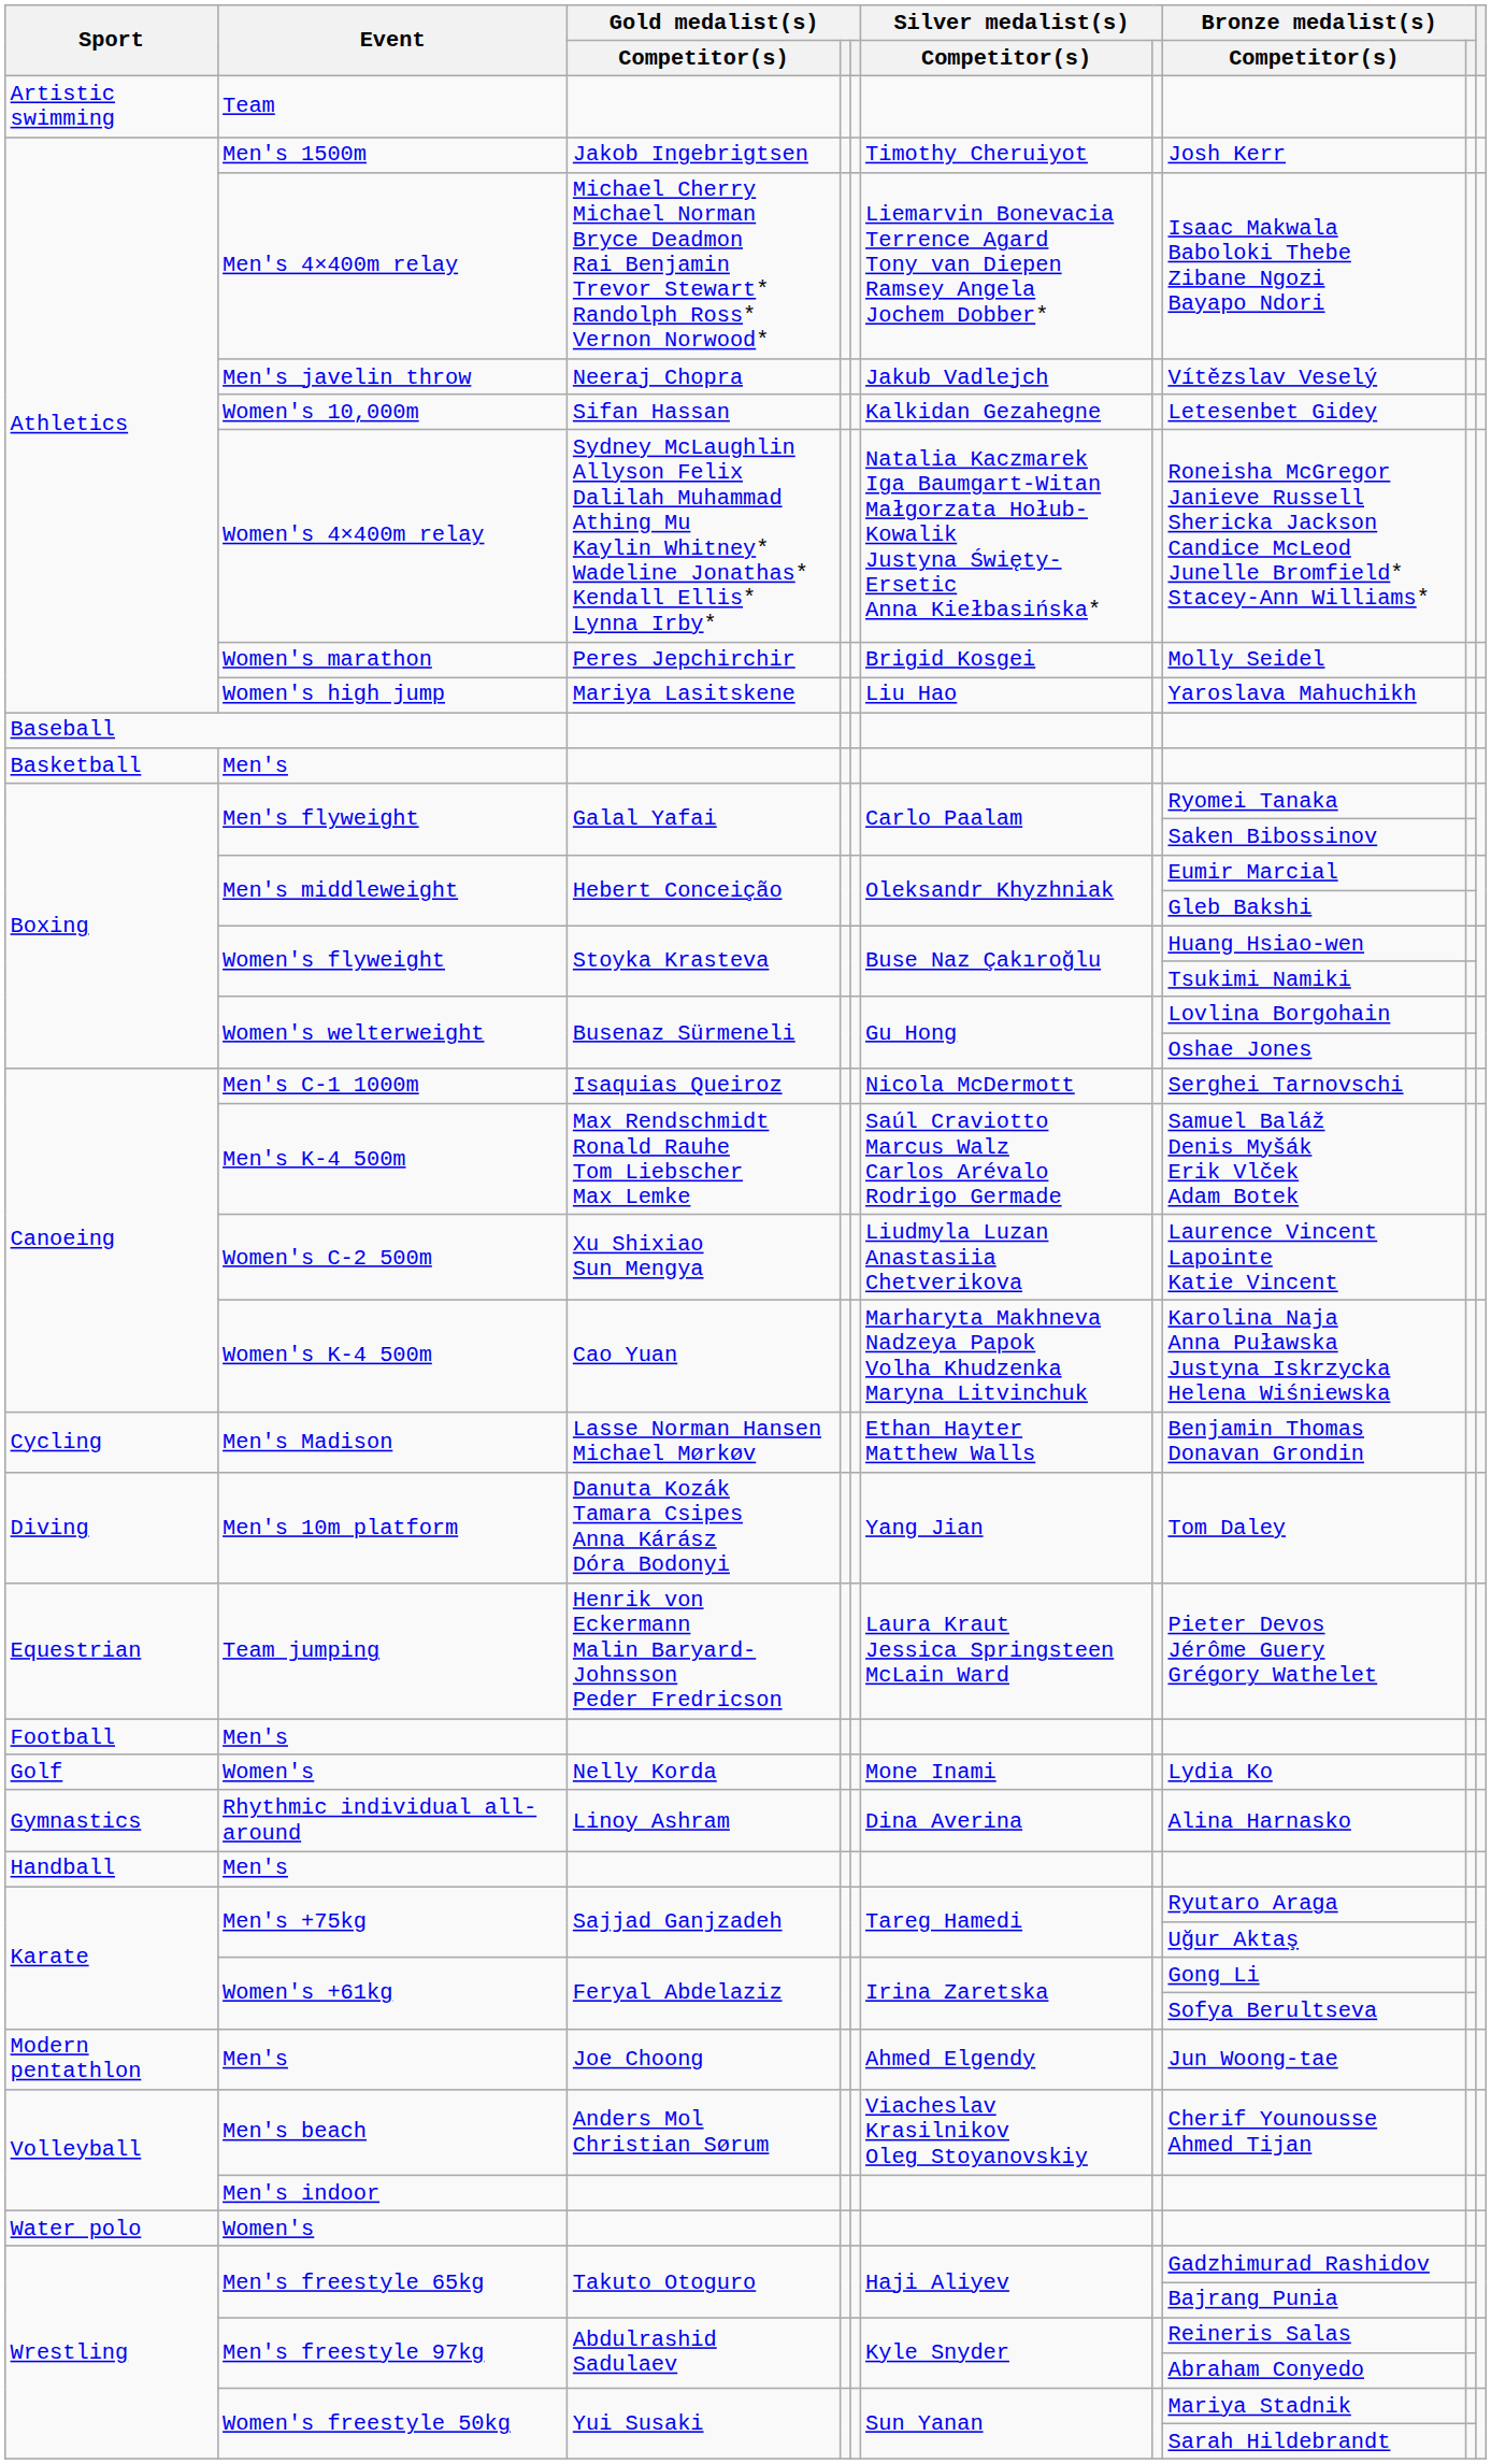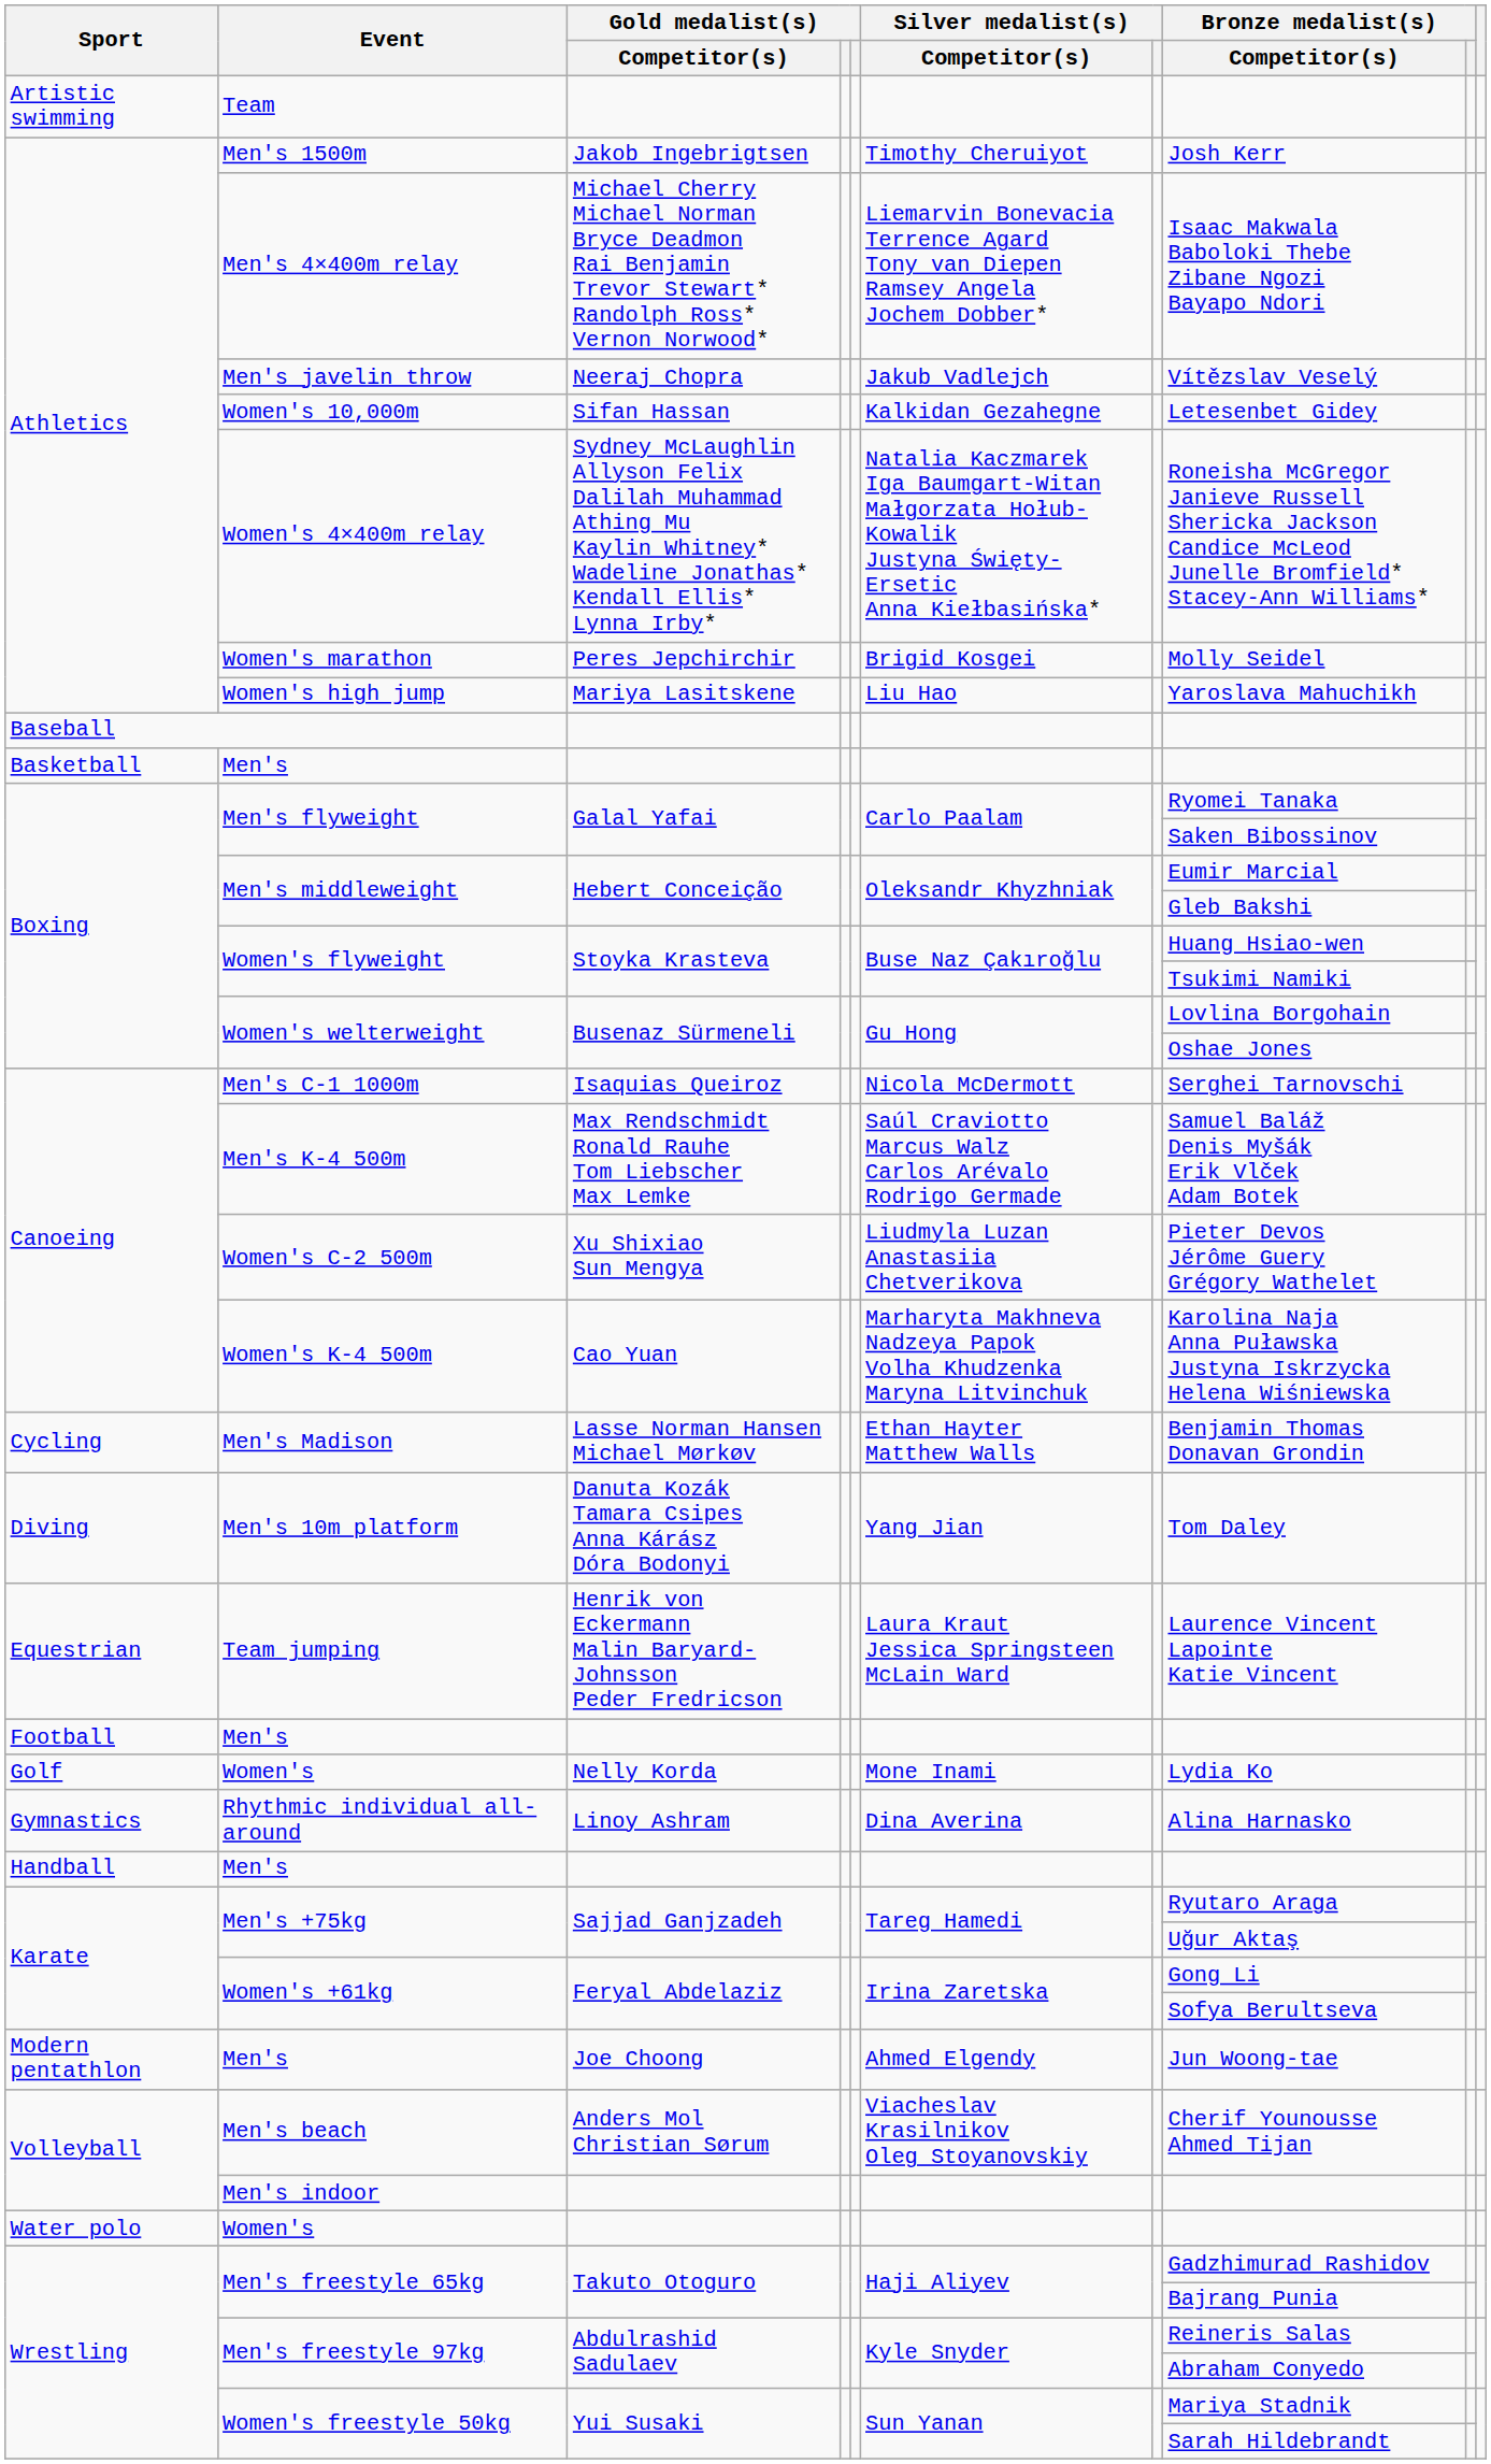Women's C-2 500m | Bronze medalist(s) / Competitor(s): Laurence Vincent Lapointe Katie Vincent -> Pieter Devos Jérôme Guery Grégory Wathelet
Team jumping | Bronze medalist(s) / Competitor(s): Pieter Devos Jérôme Guery Grégory Wathelet -> Laurence Vincent Lapointe Katie Vincent
